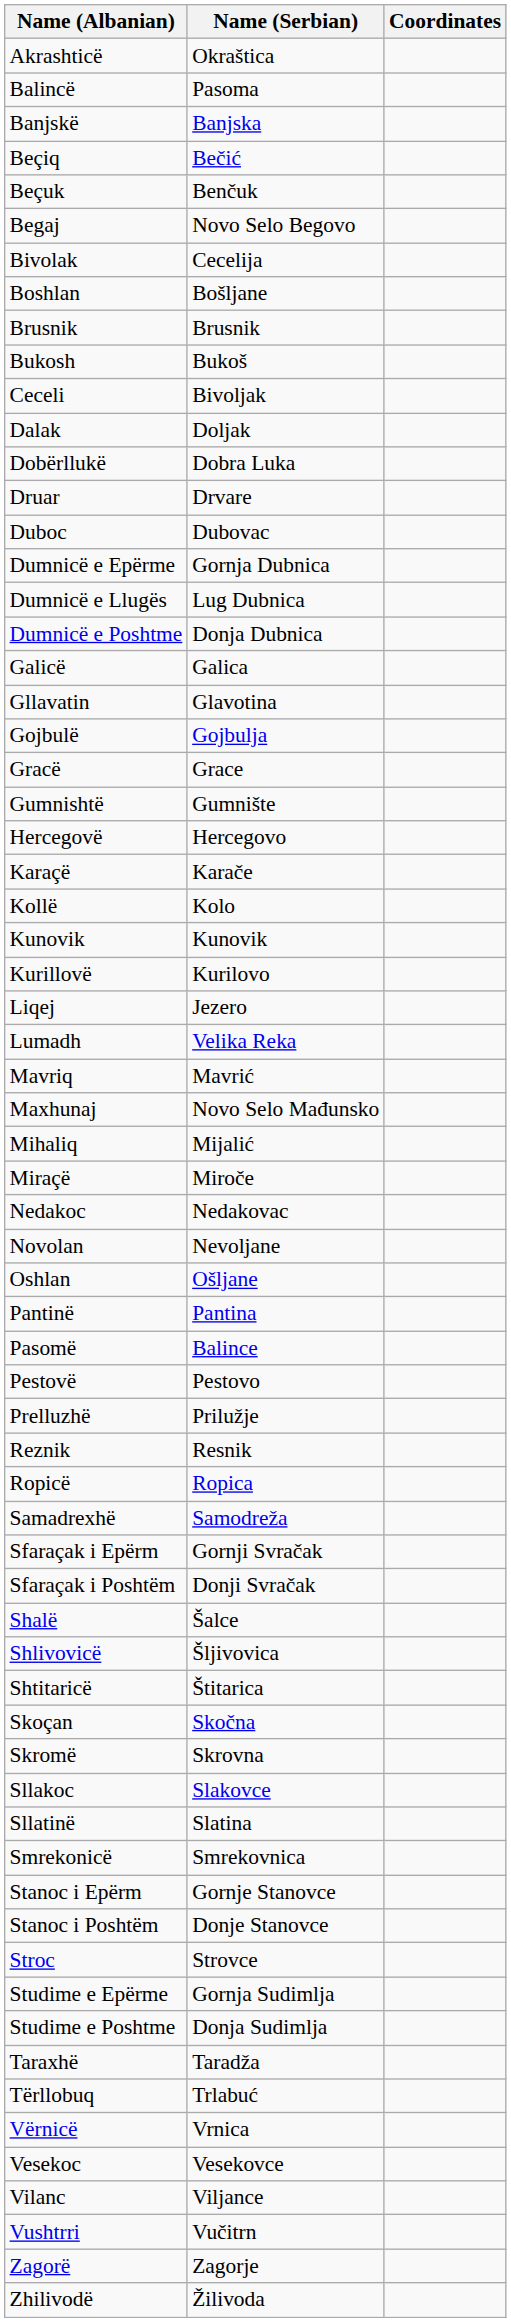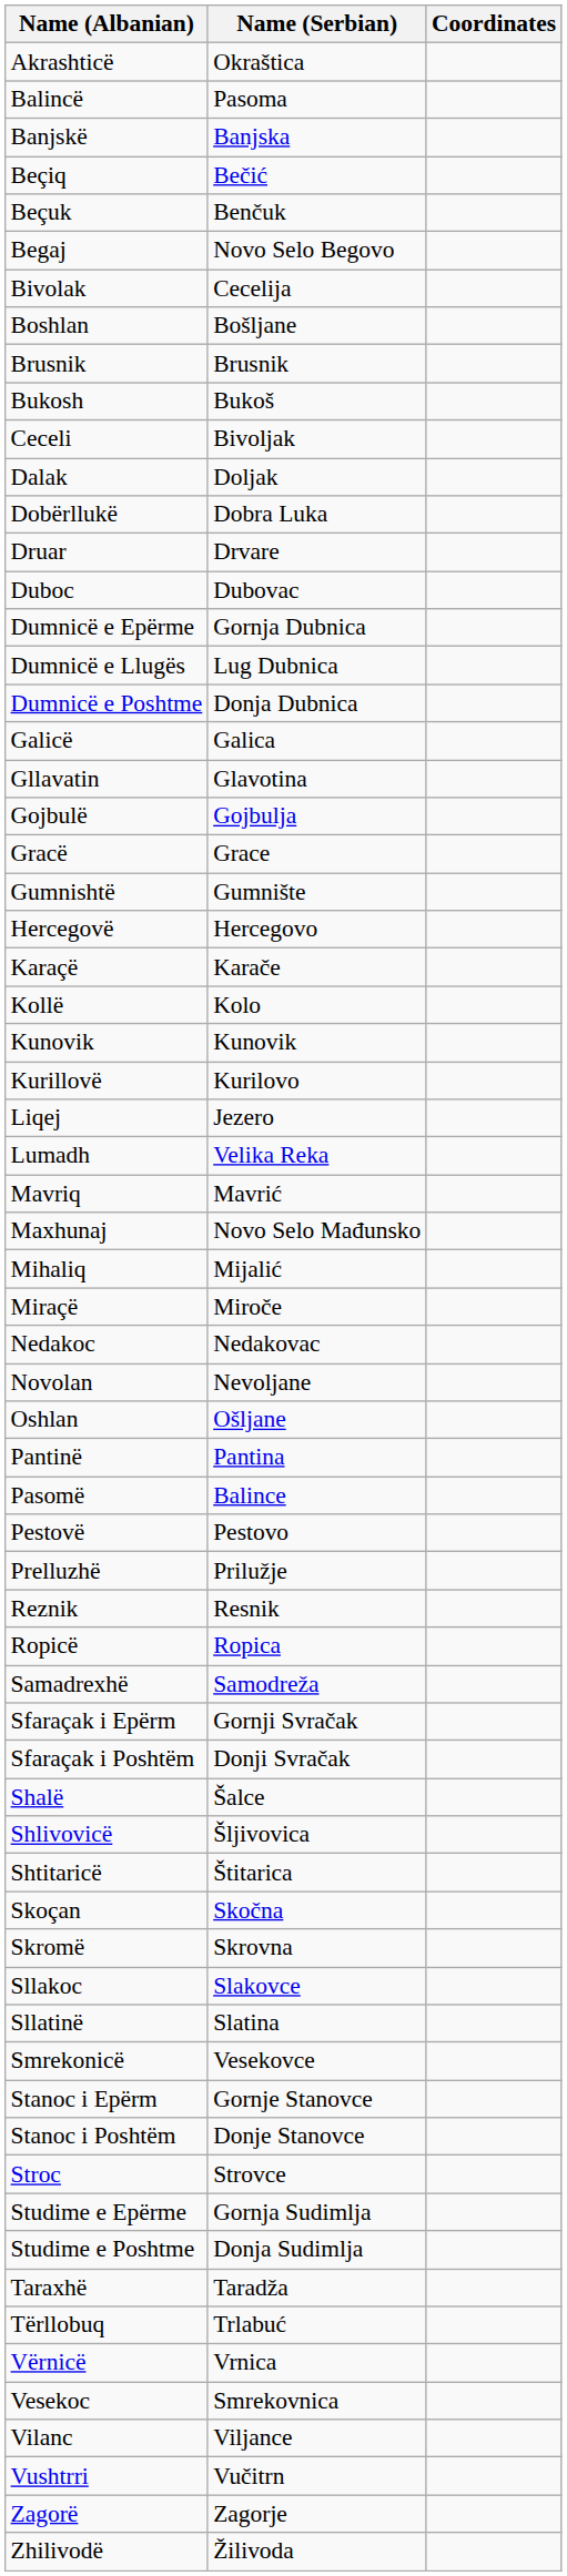Smrekonicë | Name (Serbian): Smrekovnica -> Vesekovce
Vesekoc | Name (Serbian): Vesekovce -> Smrekovnica
